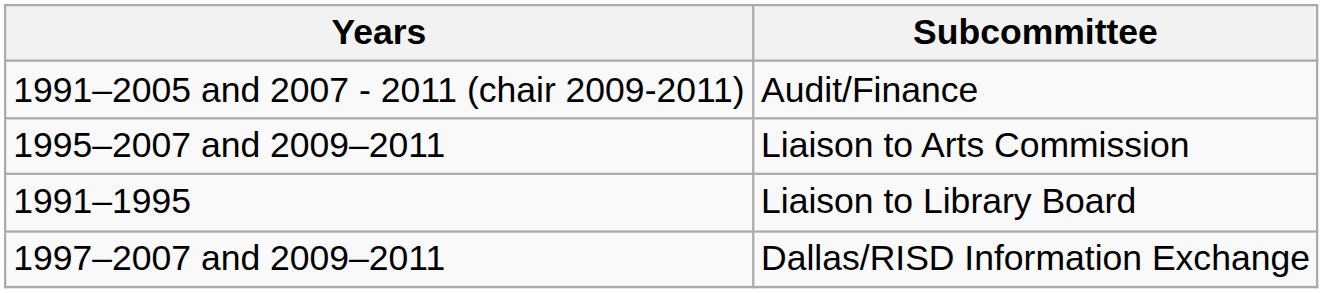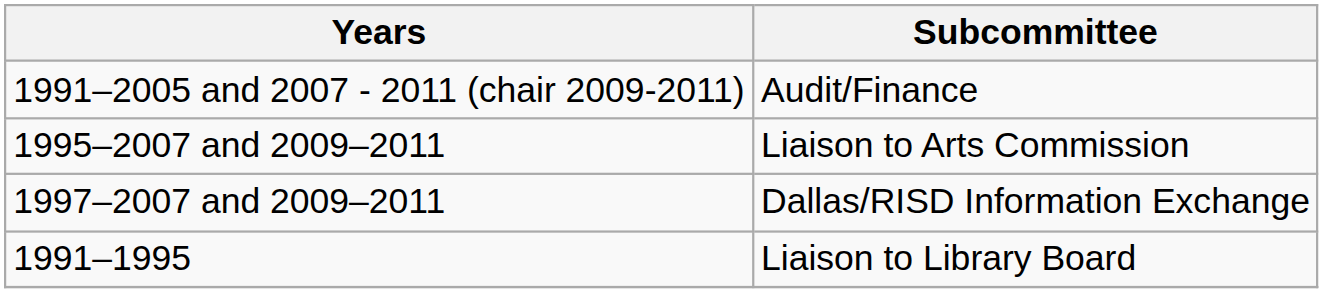rows swapped: 1991–1995 <-> 1997–2007 and 2009–2011
